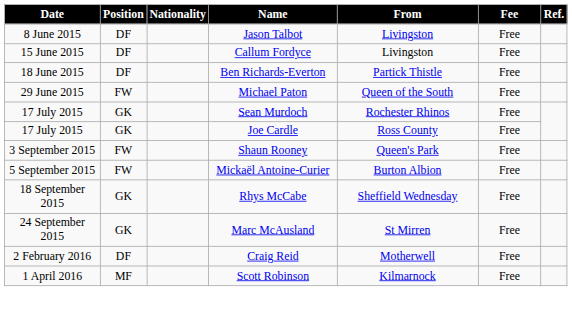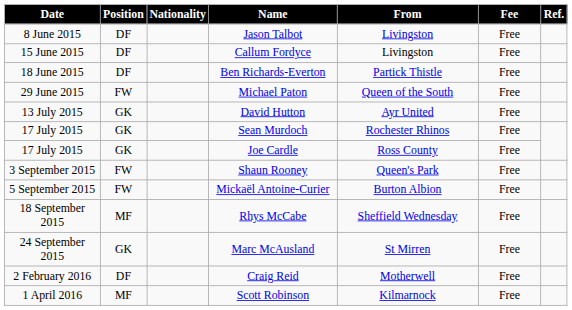+ row: 13 July 2015 | GK | David Hutton | Ayr United | Free
Rhys McCabe | Position: GK -> MF
